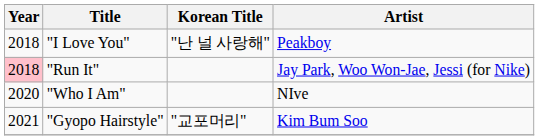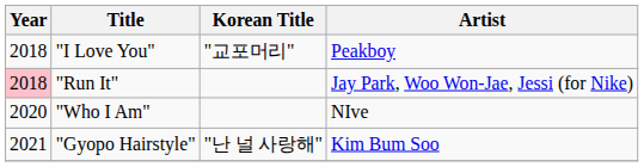"I Love You" | Korean Title: "난 널 사랑해" -> "교포머리"
"Gyopo Hairstyle" | Korean Title: "교포머리" -> "난 널 사랑해"
